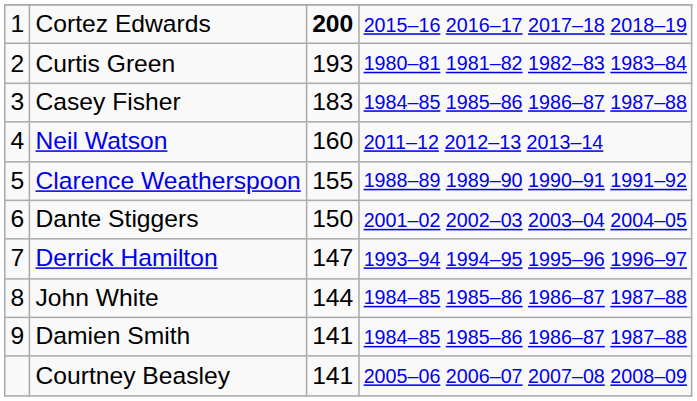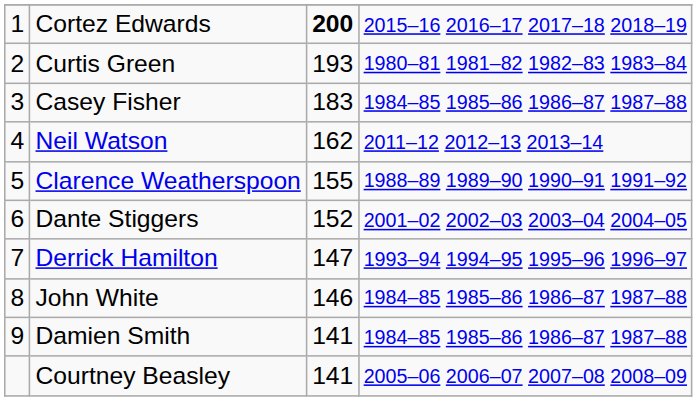Neil Watson | column 3: 160 -> 162
Dante Stiggers | column 3: 150 -> 152
John White | column 3: 144 -> 146
